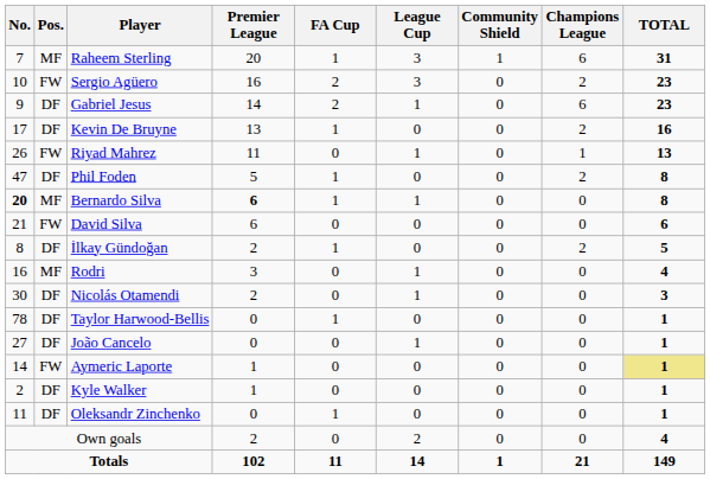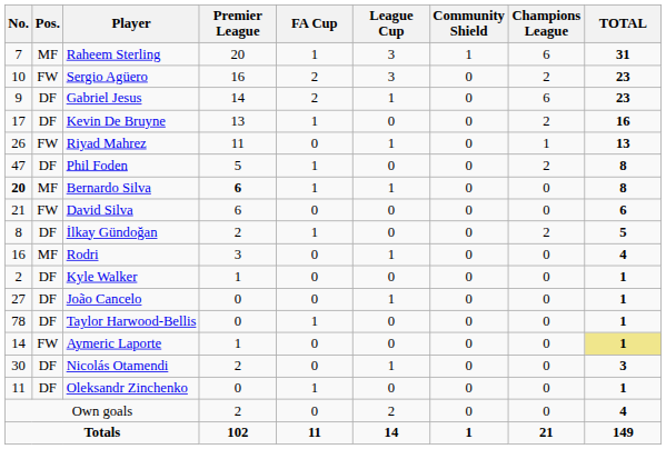rows swapped: Nicolás Otamendi <-> Kyle Walker
rows swapped: João Cancelo <-> Taylor Harwood-Bellis
